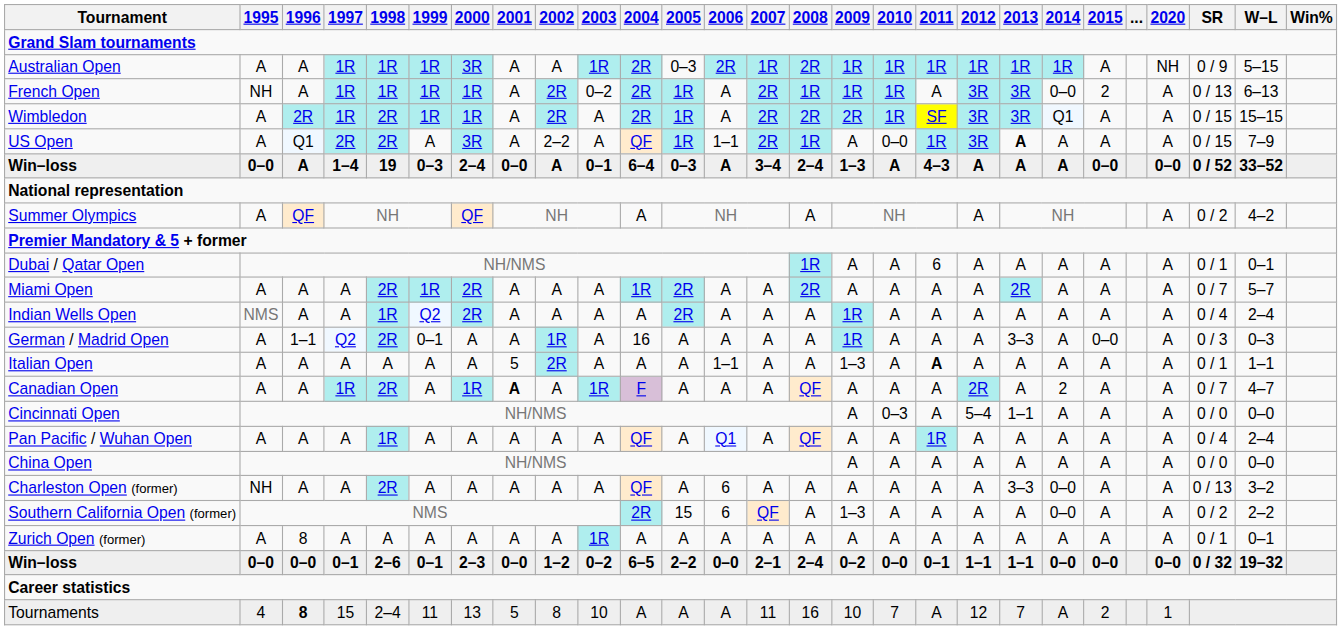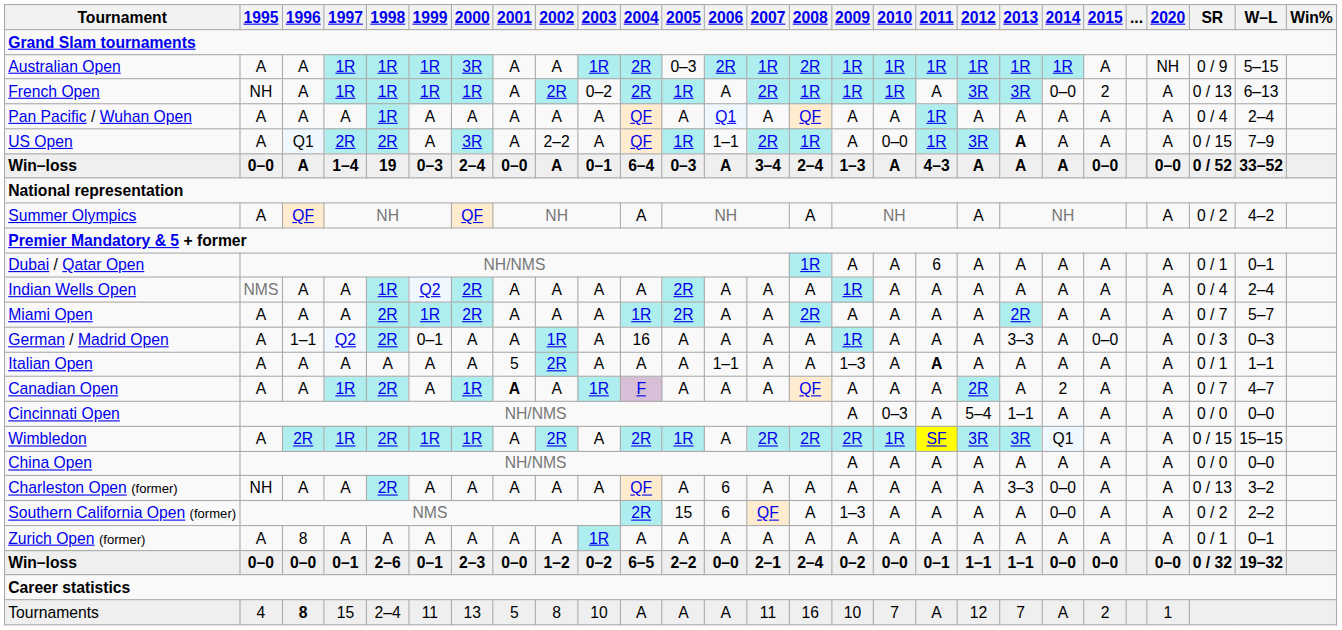rows swapped: Wimbledon <-> Pan Pacific / Wuhan Open
rows swapped: Indian Wells Open <-> Miami Open
